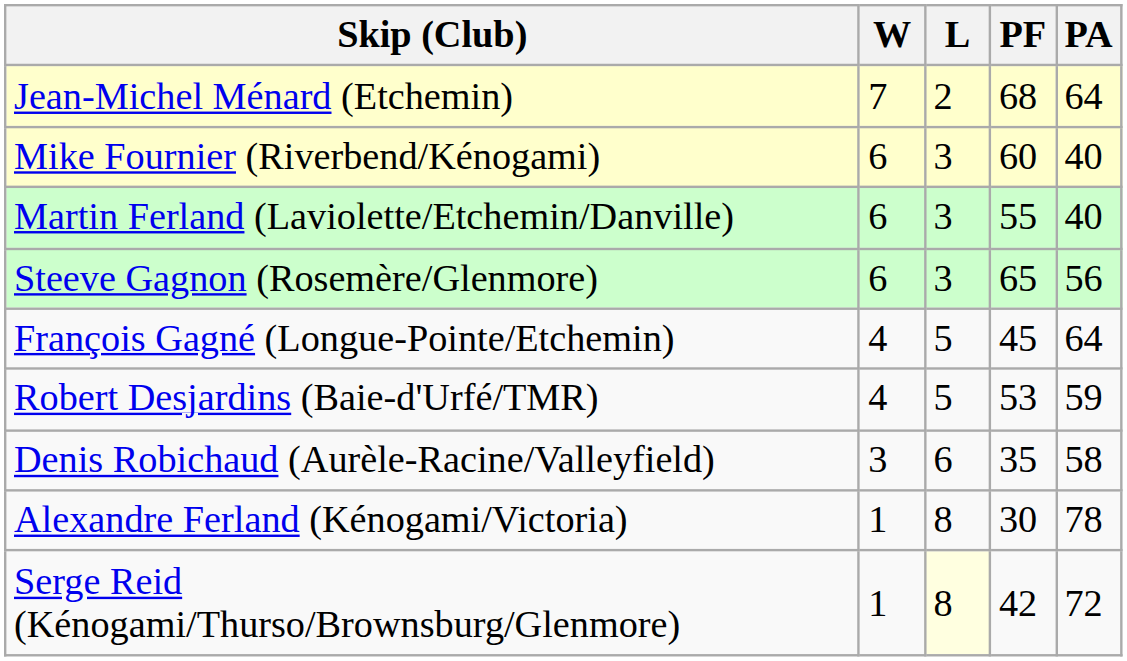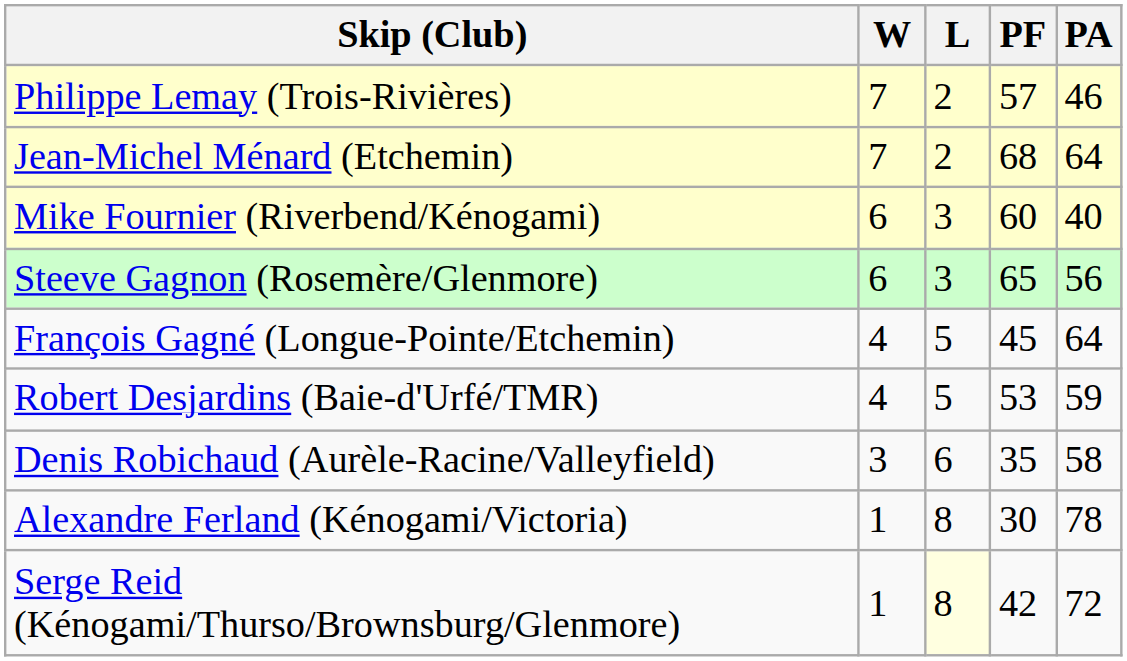+ row: Philippe Lemay (Trois-Rivières) | 7 | 2 | 57 | 46
- row: Martin Ferland (Laviolette/Etchemin/Danville) | 6 | 3 | 55 | 40
